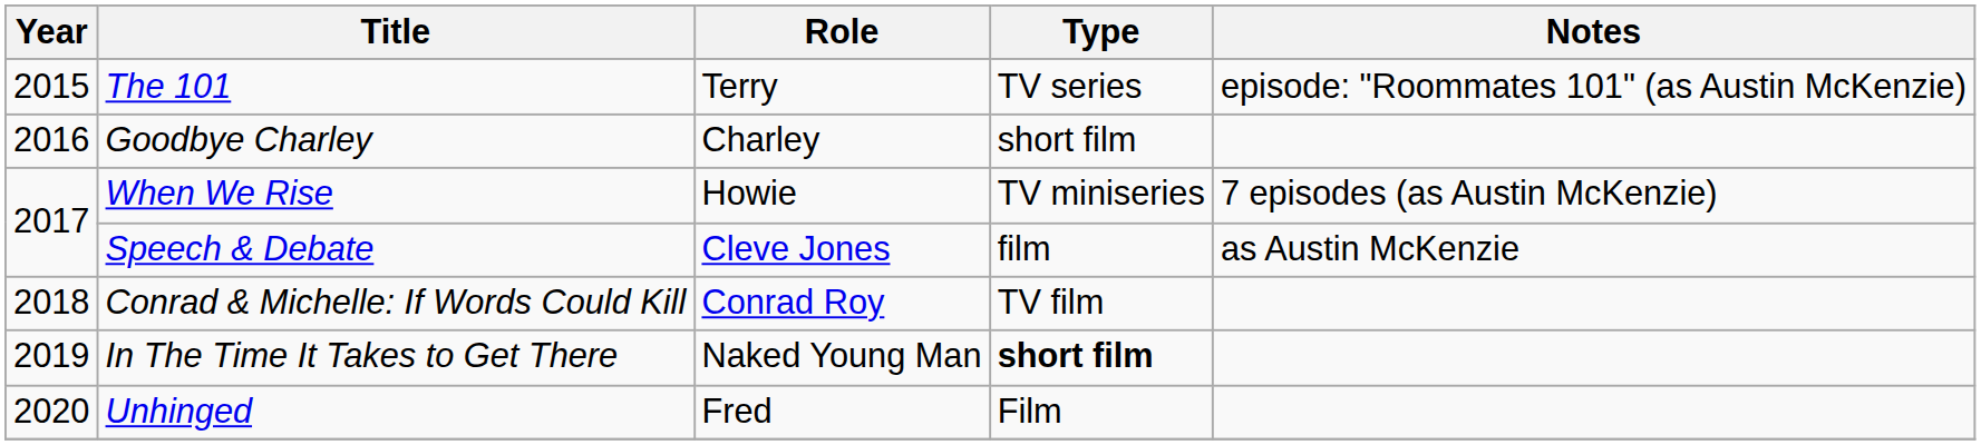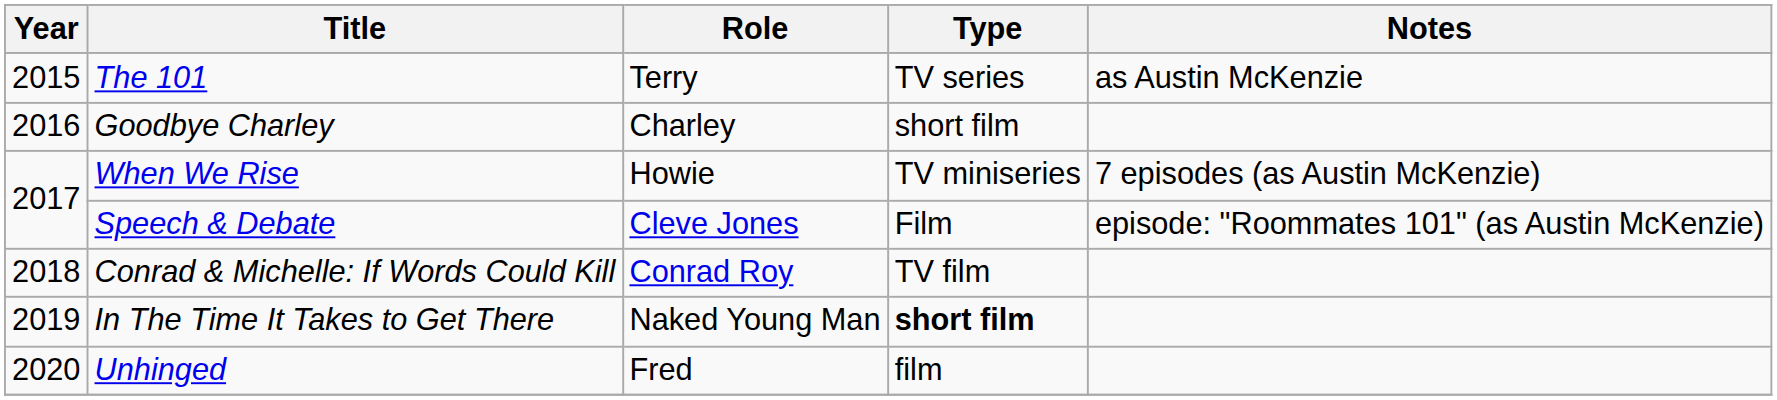The 101 | Notes: episode: "Roommates 101" (as Austin McKenzie) -> as Austin McKenzie
Speech & Debate | Type: film -> Film
Speech & Debate | Notes: as Austin McKenzie -> episode: "Roommates 101" (as Austin McKenzie)
Unhinged | Type: Film -> film
